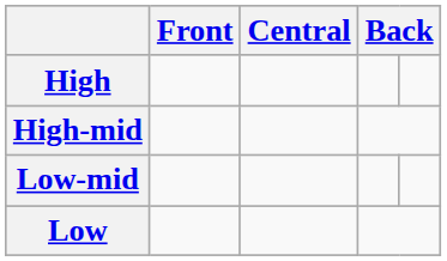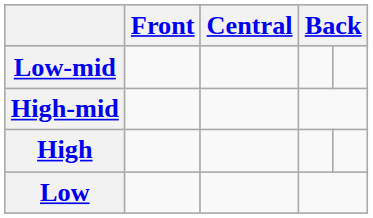rows swapped: High <-> Low-mid
